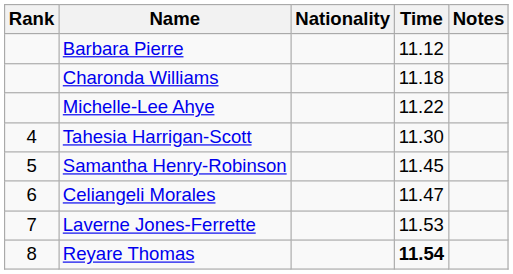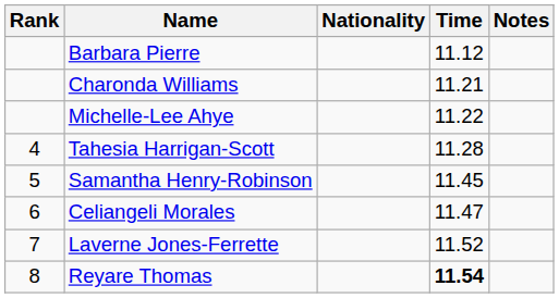Charonda Williams | Time: 11.18 -> 11.21
Tahesia Harrigan-Scott | Time: 11.30 -> 11.28
Laverne Jones-Ferrette | Time: 11.53 -> 11.52
